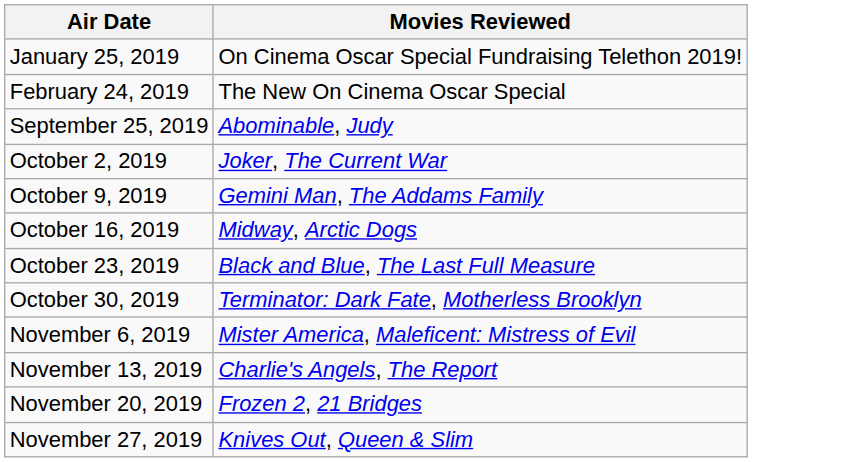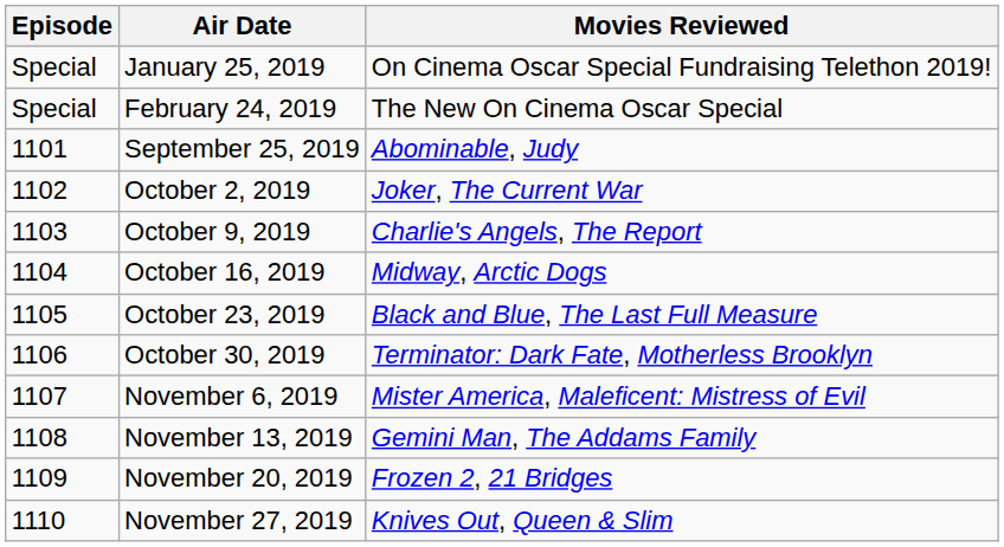+ column: Episode | Special | Special | 1101 | 1102 | 1103 | 1104 | 1105 | 1106 | 1107 | 1108 | 1109 | 1110
October 9, 2019 | Movies Reviewed: Gemini Man, The Addams Family -> Charlie's Angels, The Report
November 13, 2019 | Movies Reviewed: Charlie's Angels, The Report -> Gemini Man, The Addams Family
